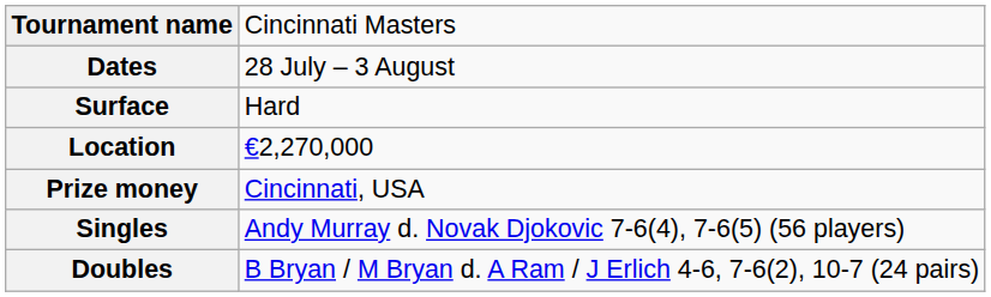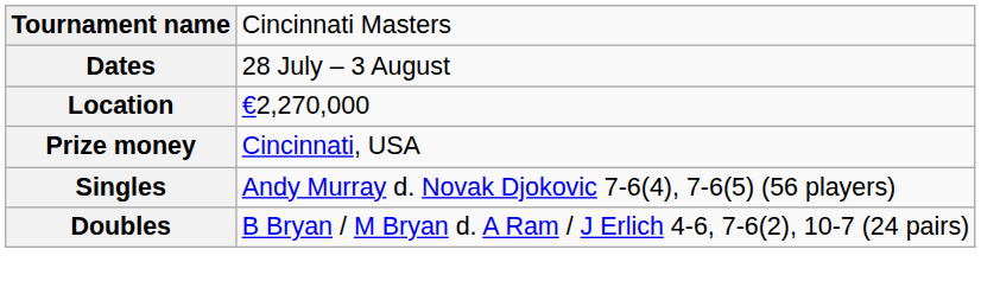- row: Surface | Hard
